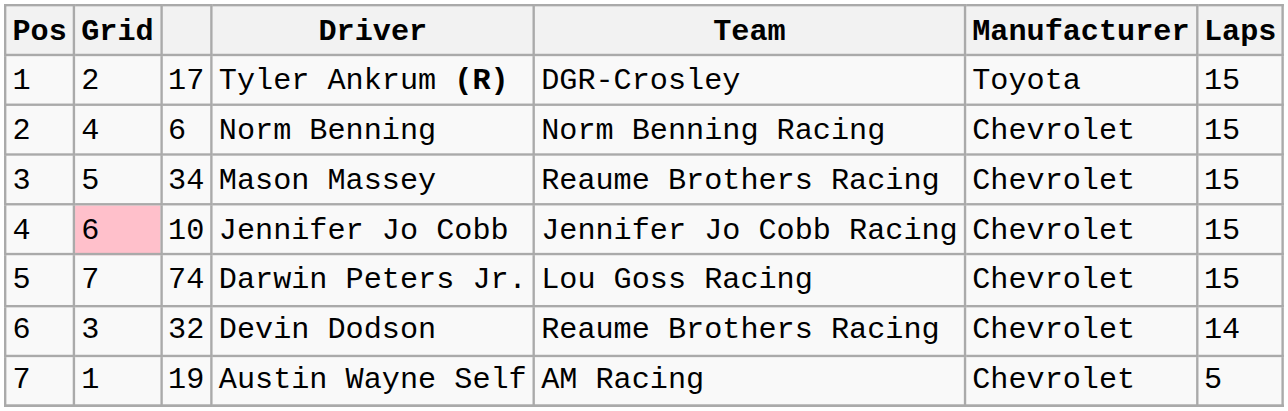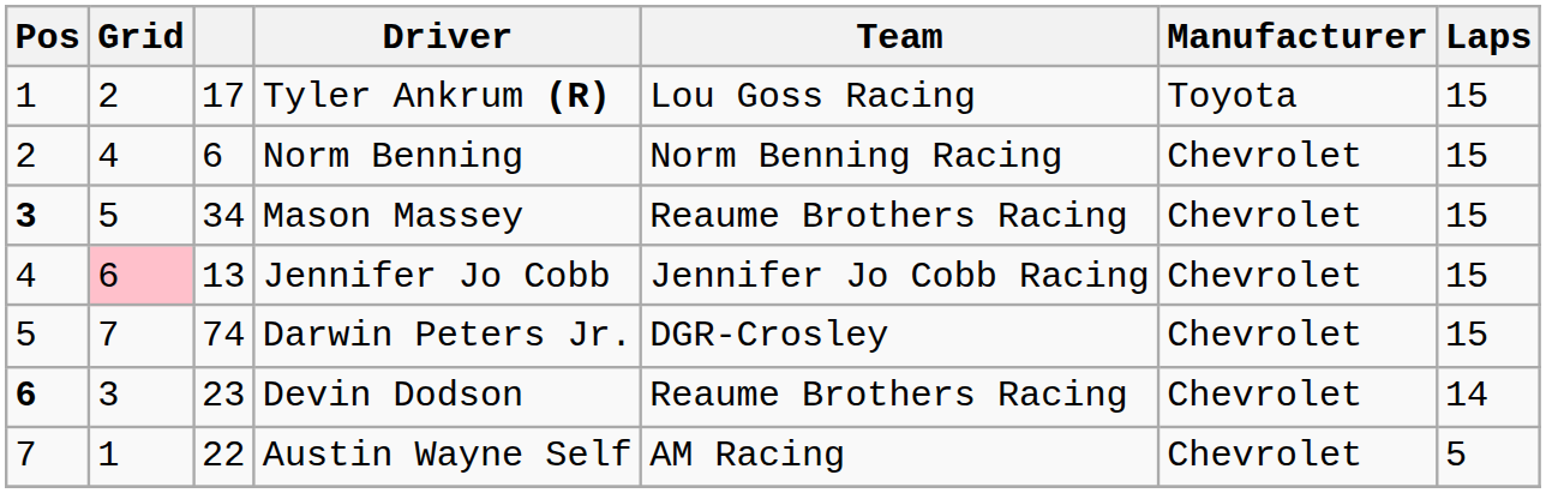Tyler Ankrum (R) | Team: DGR-Crosley -> Lou Goss Racing
Mason Massey | Pos: normal -> bold
Jennifer Jo Cobb | column 3: 10 -> 13
Darwin Peters Jr. | Team: Lou Goss Racing -> DGR-Crosley
Devin Dodson | Pos: normal -> bold
Devin Dodson | column 3: 32 -> 23
Austin Wayne Self | column 3: 19 -> 22
